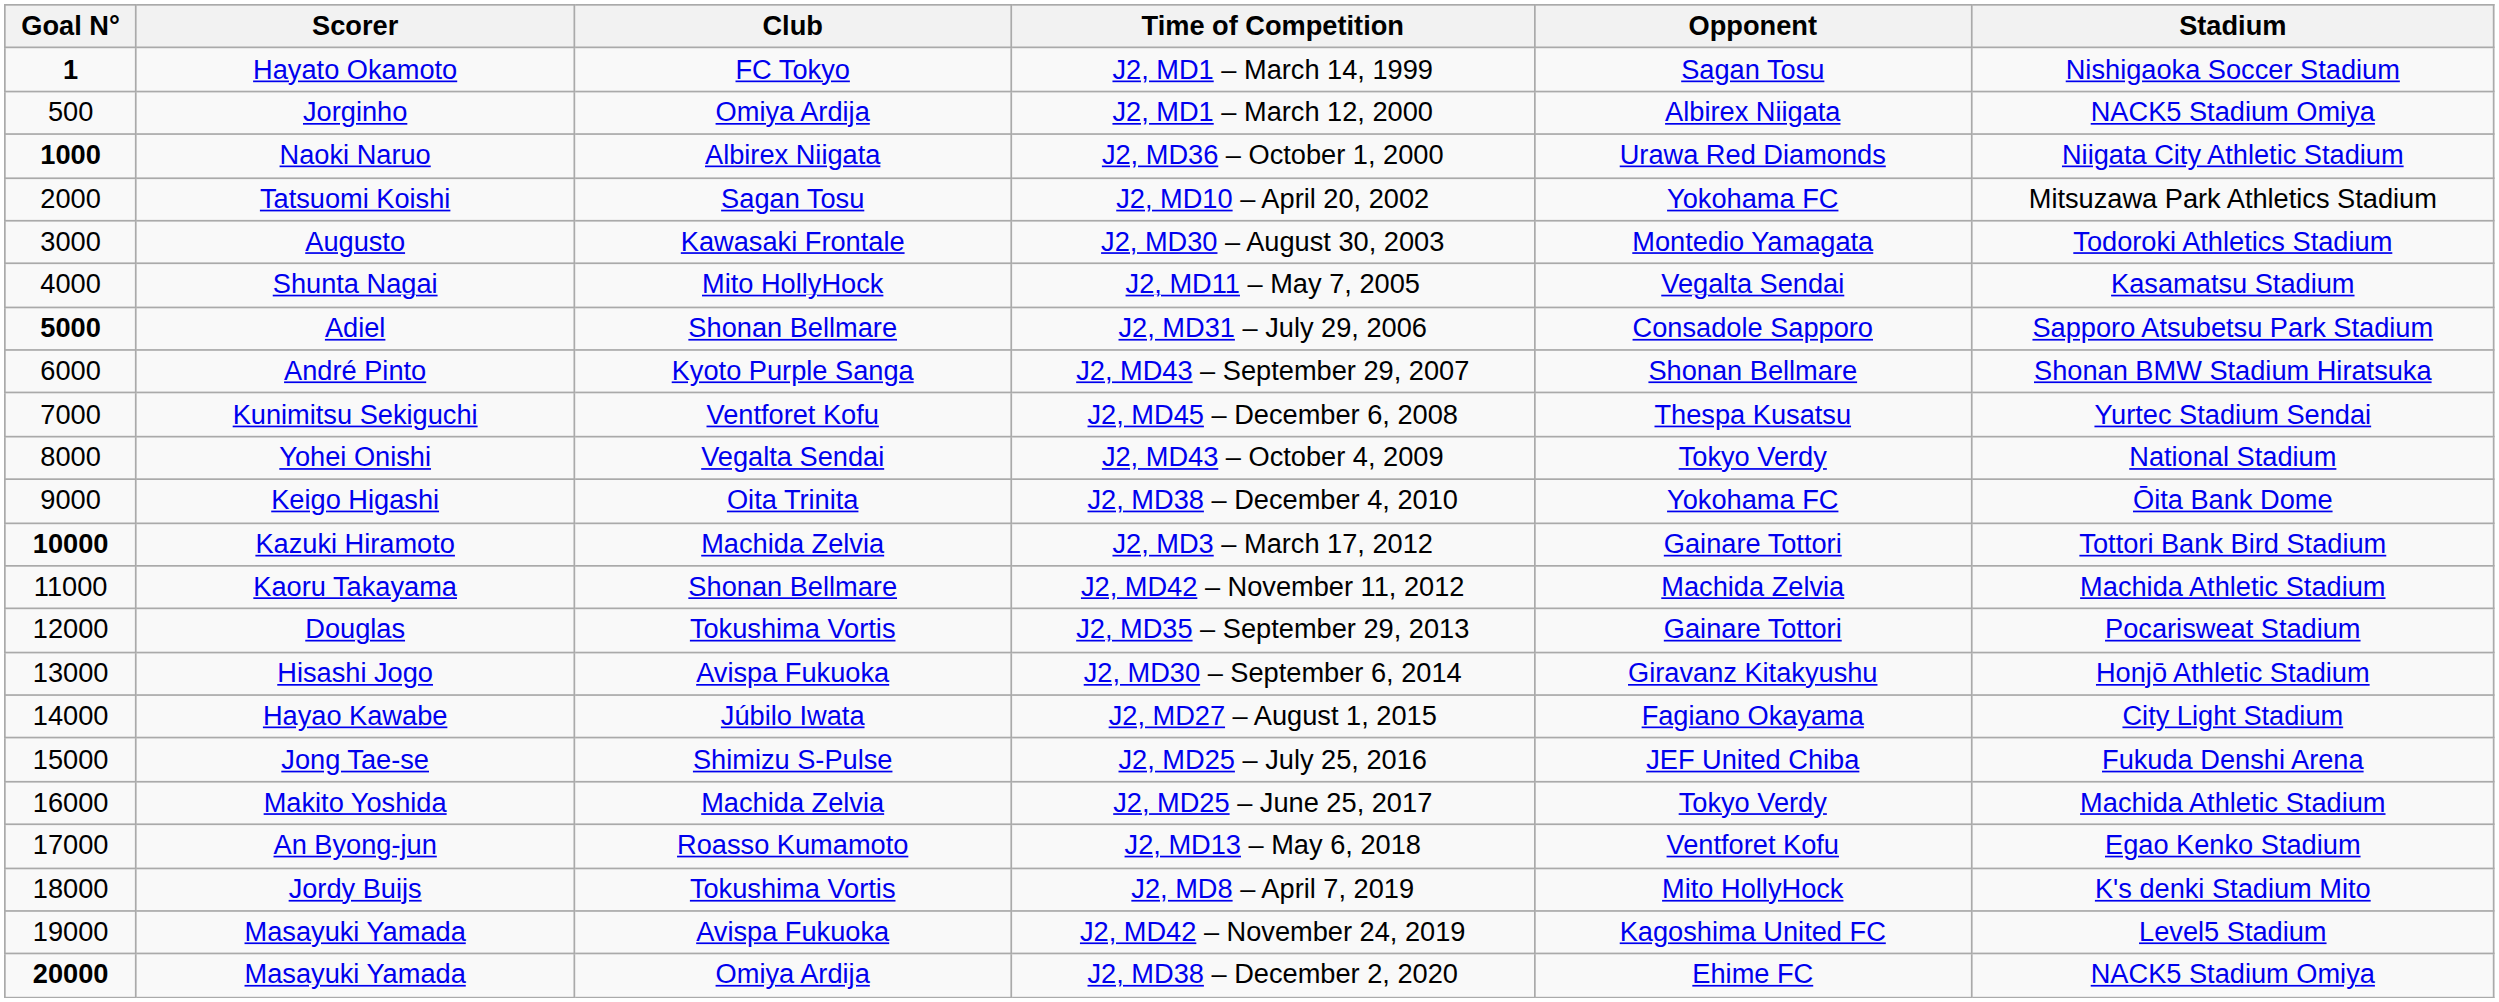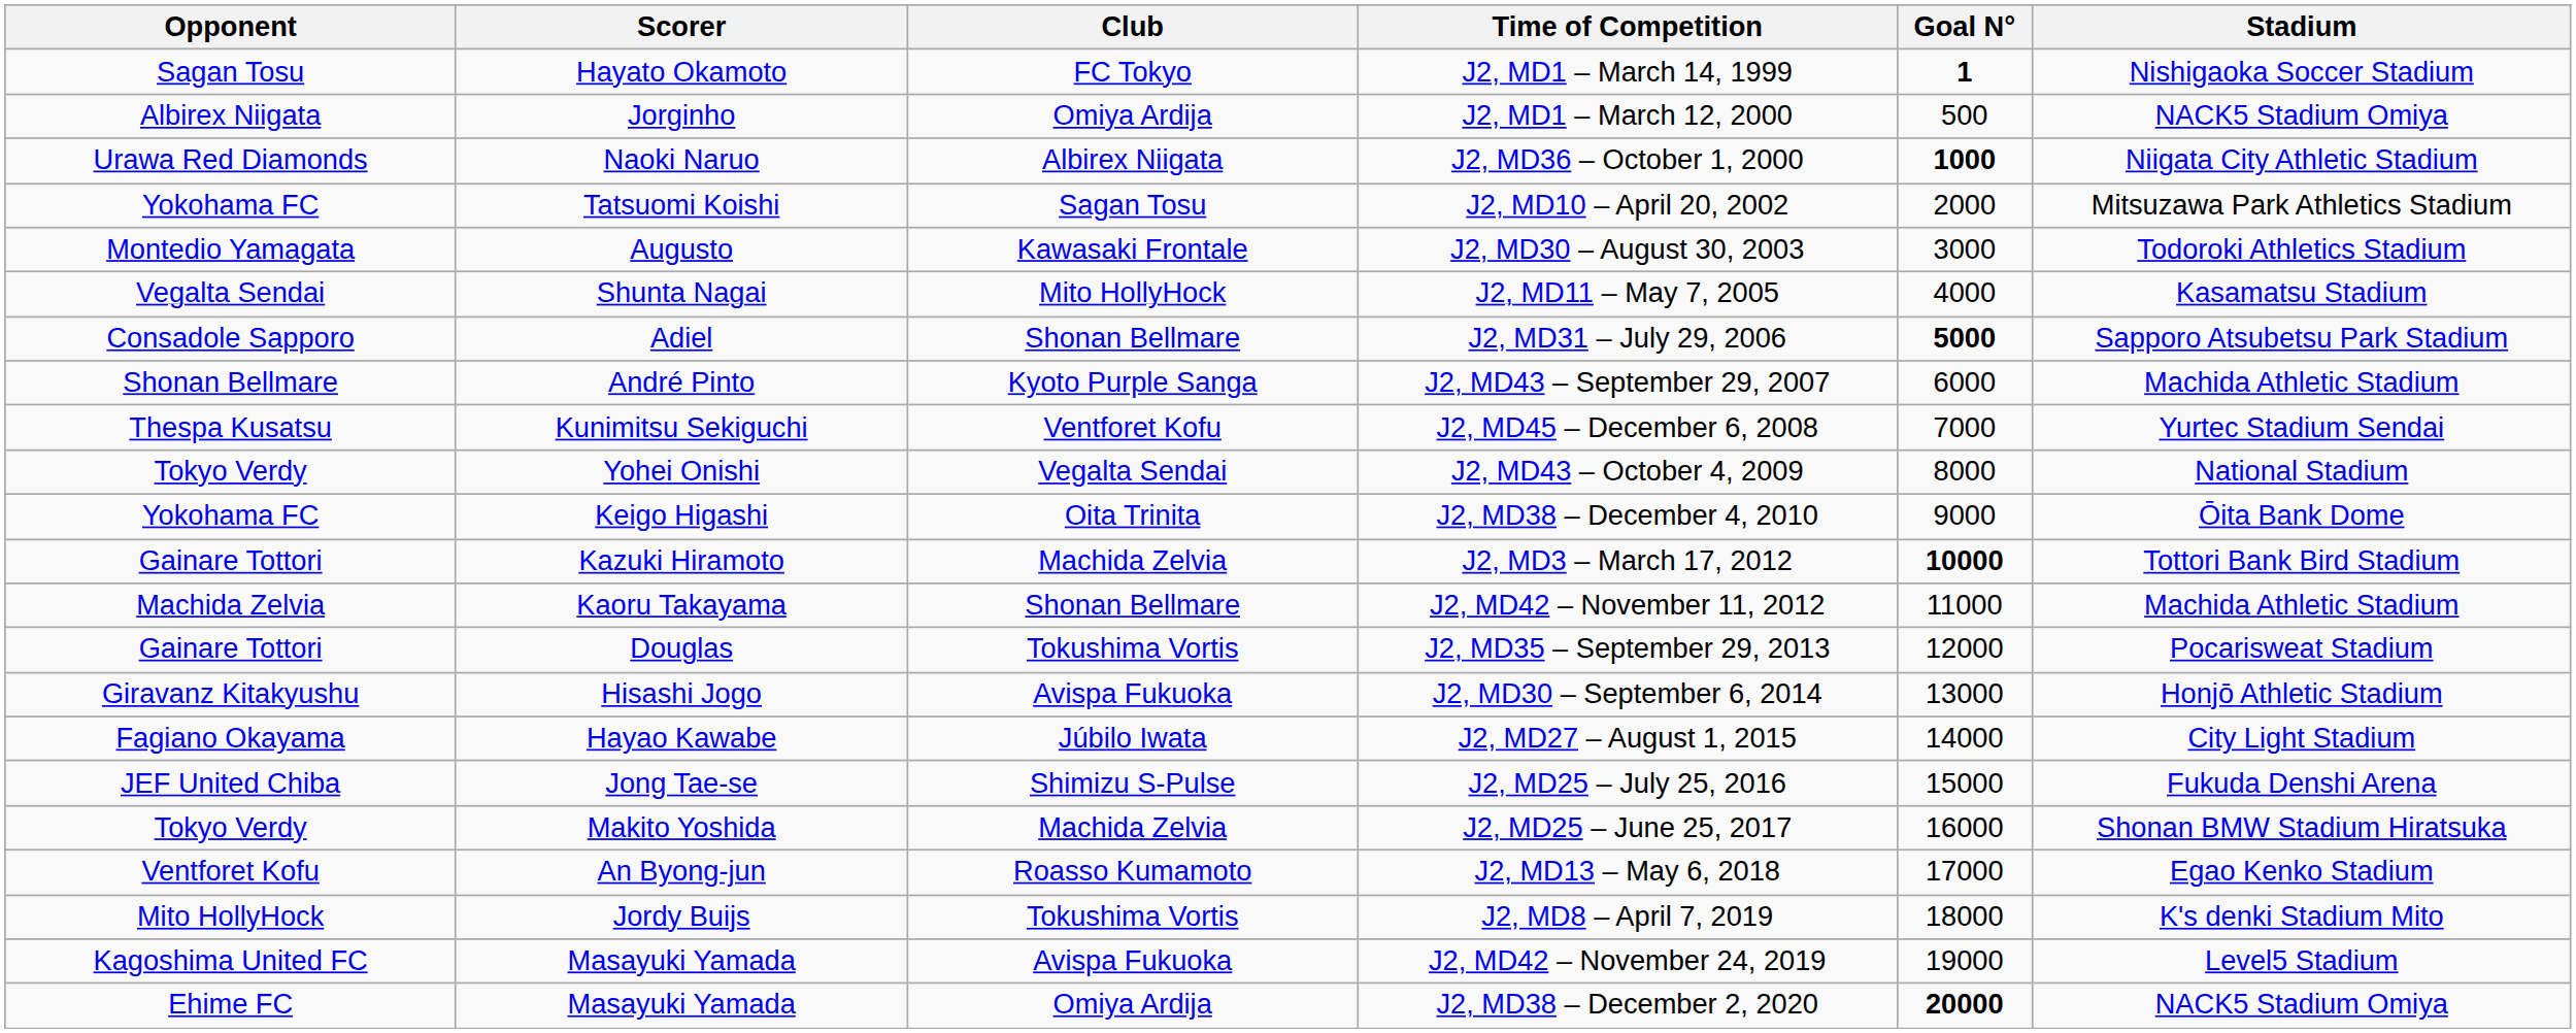columns swapped: Goal N° <-> Opponent
J2, MD43 – September 29, 2007 | Stadium: Shonan BMW Stadium Hiratsuka -> Machida Athletic Stadium
J2, MD25 – June 25, 2017 | Stadium: Machida Athletic Stadium -> Shonan BMW Stadium Hiratsuka
